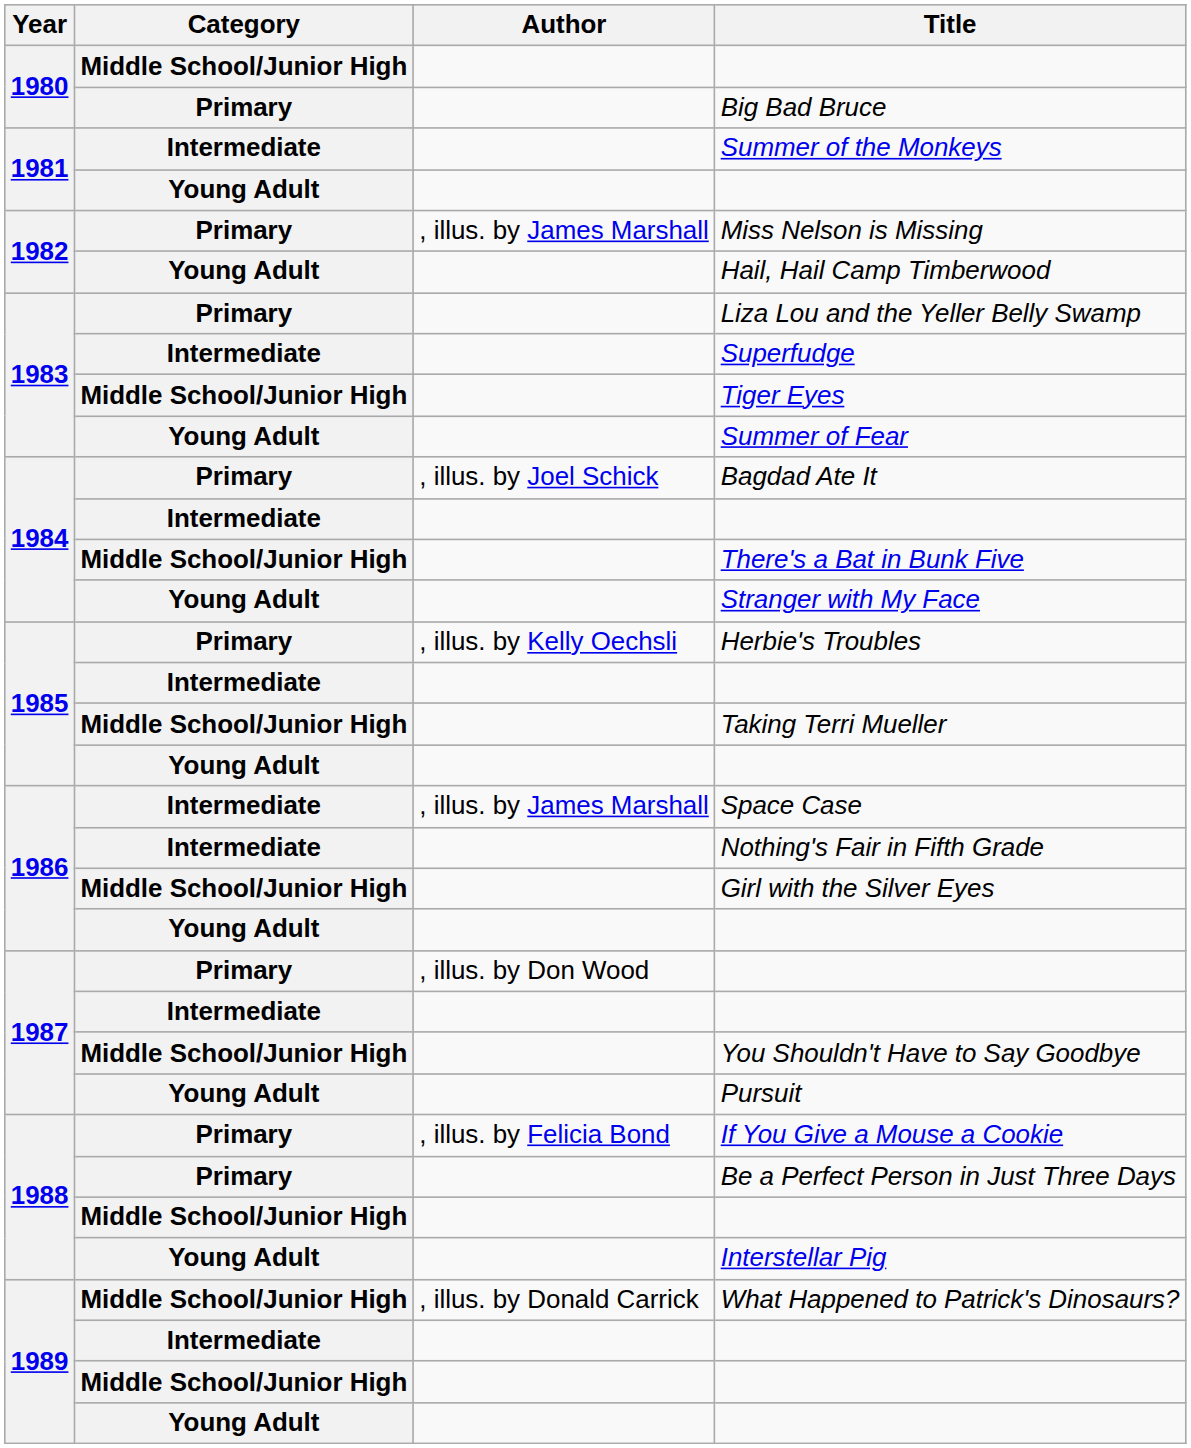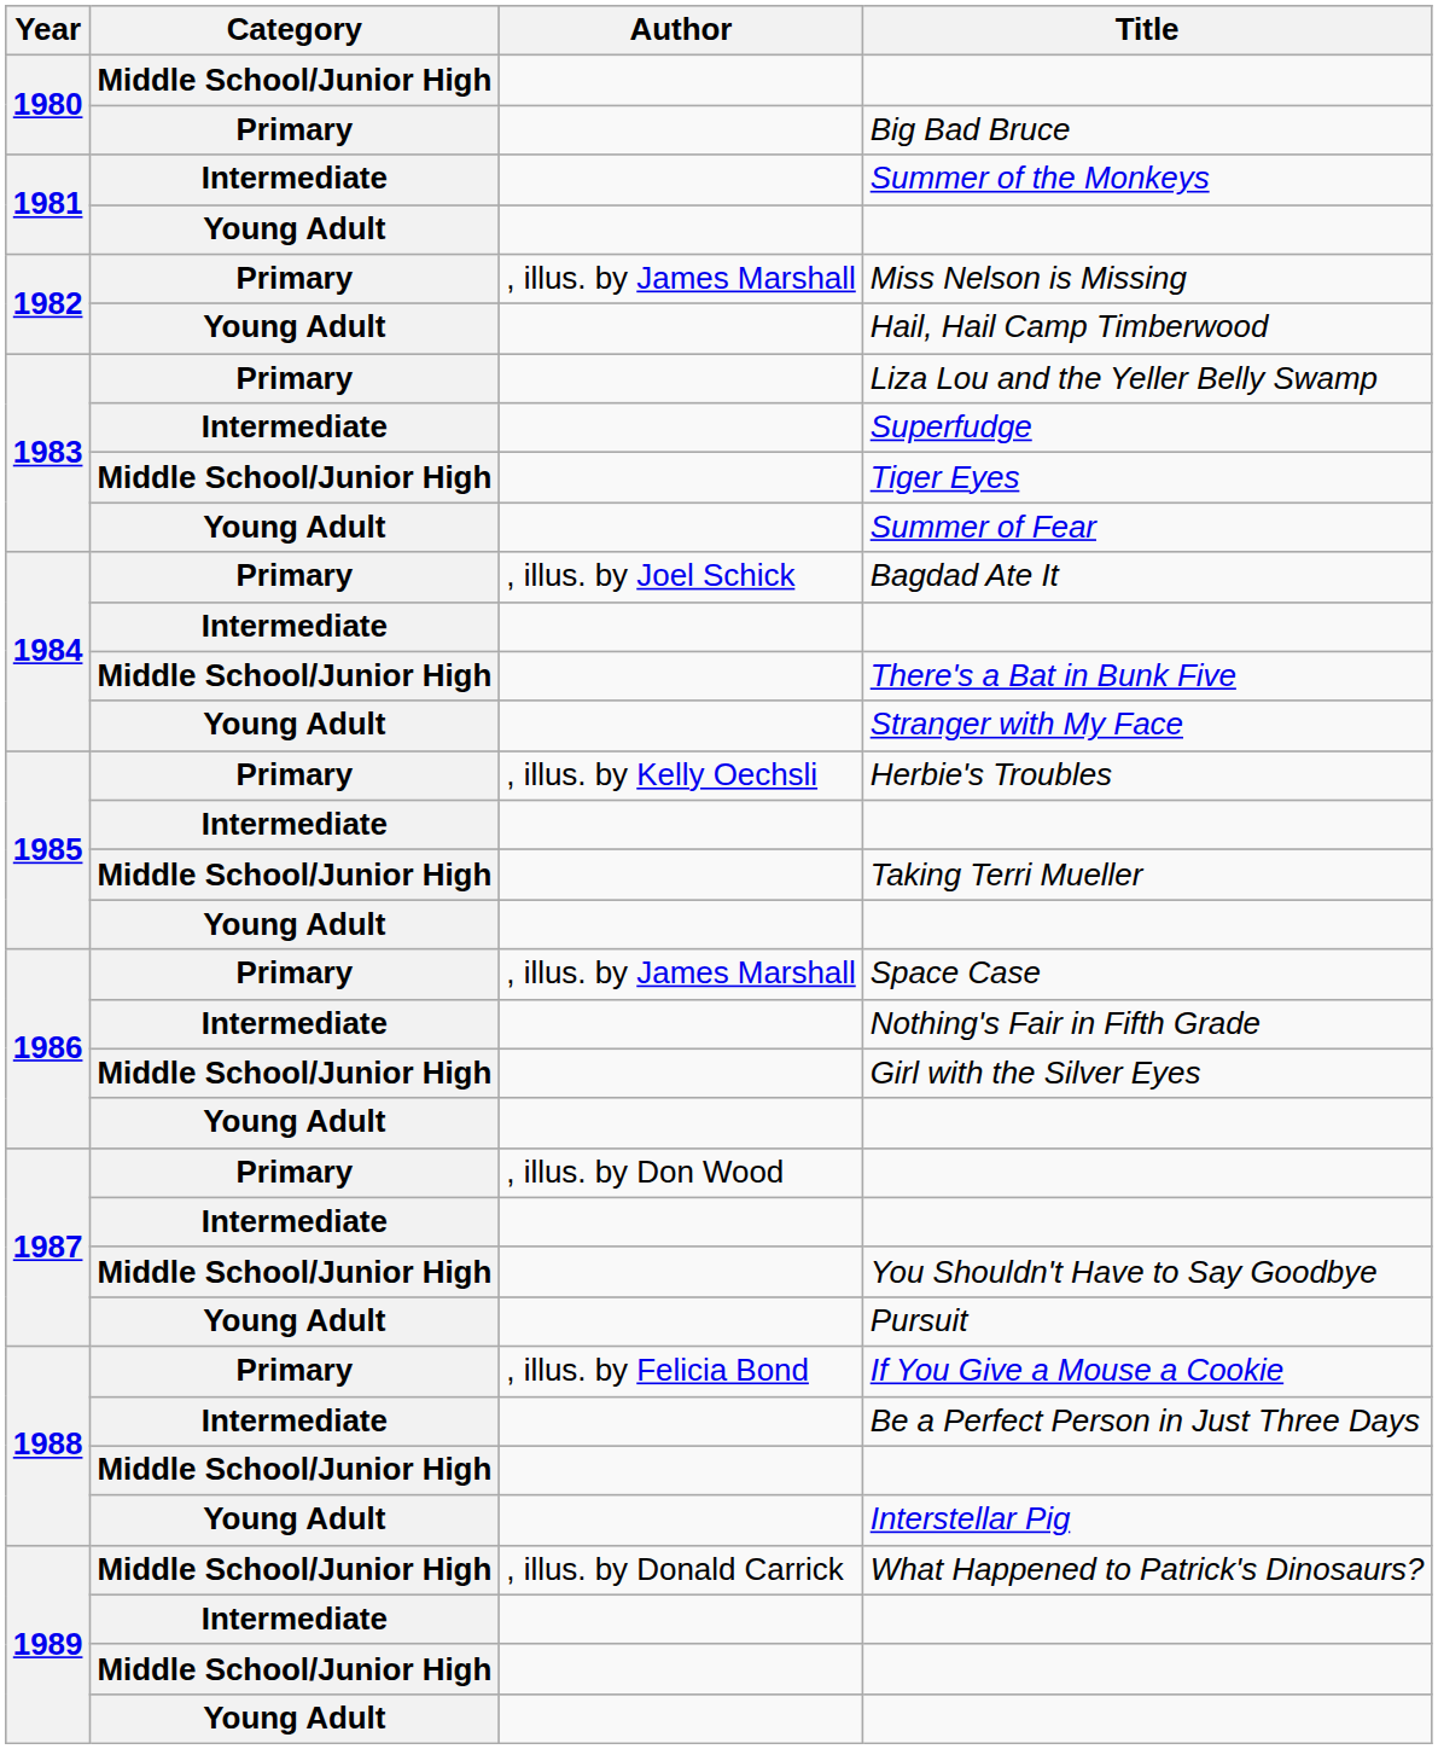Space Case | Category: Intermediate -> Primary
Be a Perfect Person in Just Three Days | Category: Primary -> Intermediate
